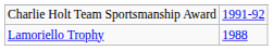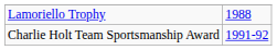rows swapped: Lamoriello Trophy <-> Charlie Holt Team Sportsmanship Award
